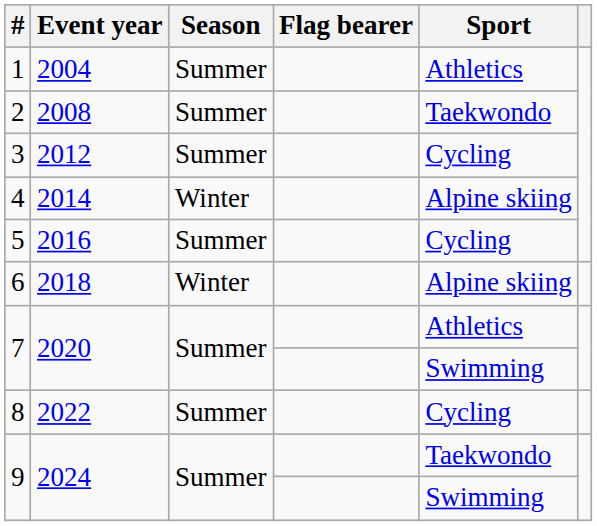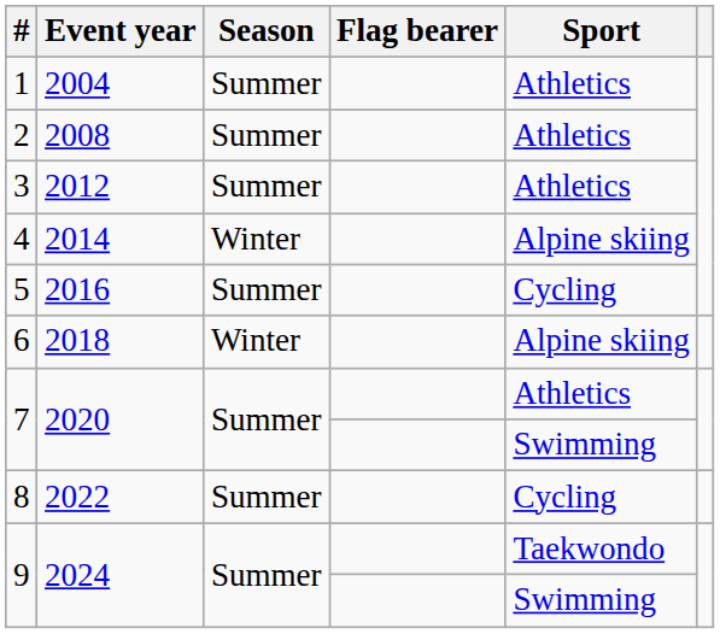2 | Sport: Taekwondo -> Athletics
3 | Sport: Cycling -> Athletics
